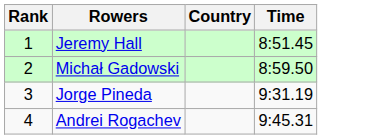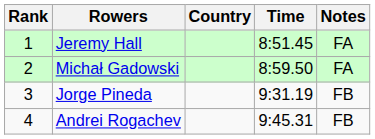+ column: Notes | FA | FA | FB | FB
